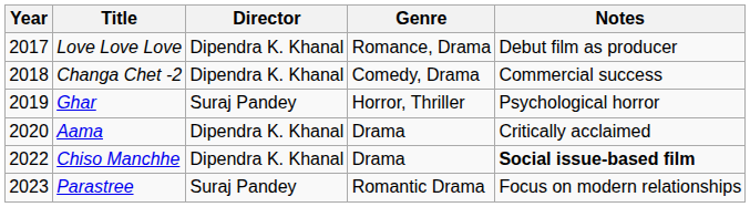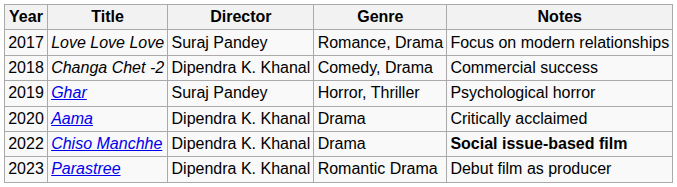Love Love Love | Director: Dipendra K. Khanal -> Suraj Pandey
Love Love Love | Notes: Debut film as producer -> Focus on modern relationships
Parastree | Director: Suraj Pandey -> Dipendra K. Khanal
Parastree | Notes: Focus on modern relationships -> Debut film as producer
